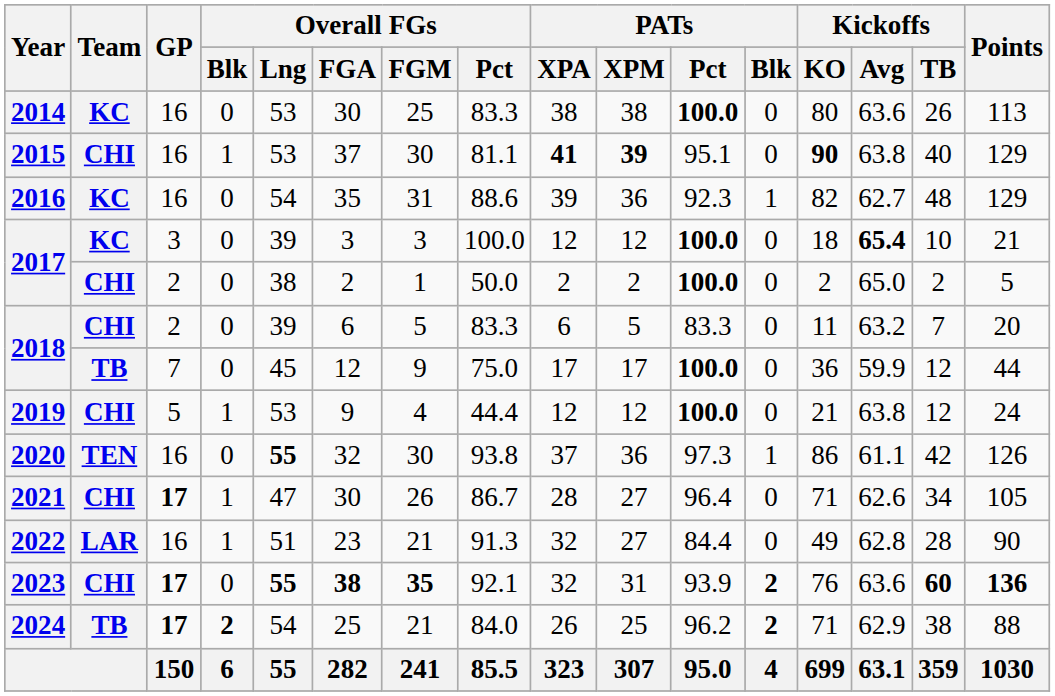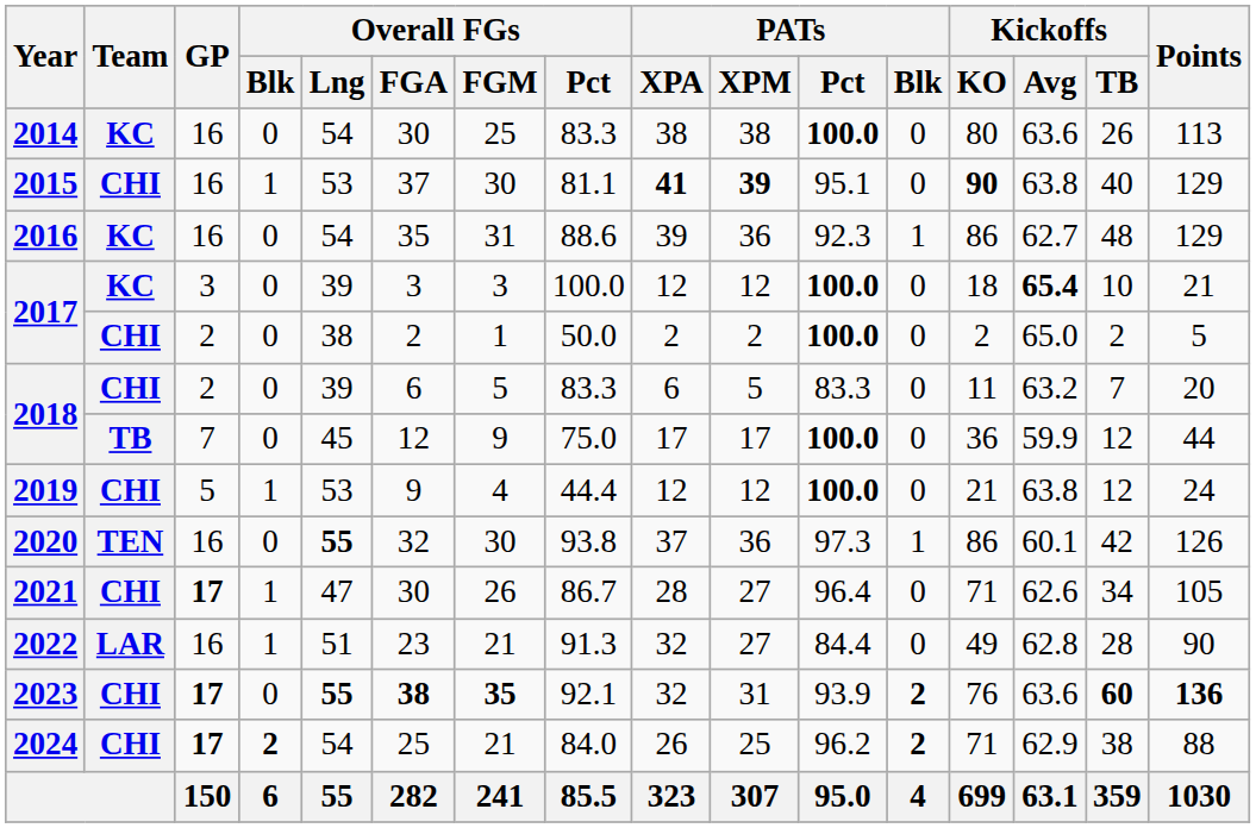2014 | Overall FGs / Lng: 53 -> 54
2016 | Kickoffs / KO: 82 -> 86
2020 | Kickoffs / Avg: 61.1 -> 60.1
2024 | Team: TB -> CHI
